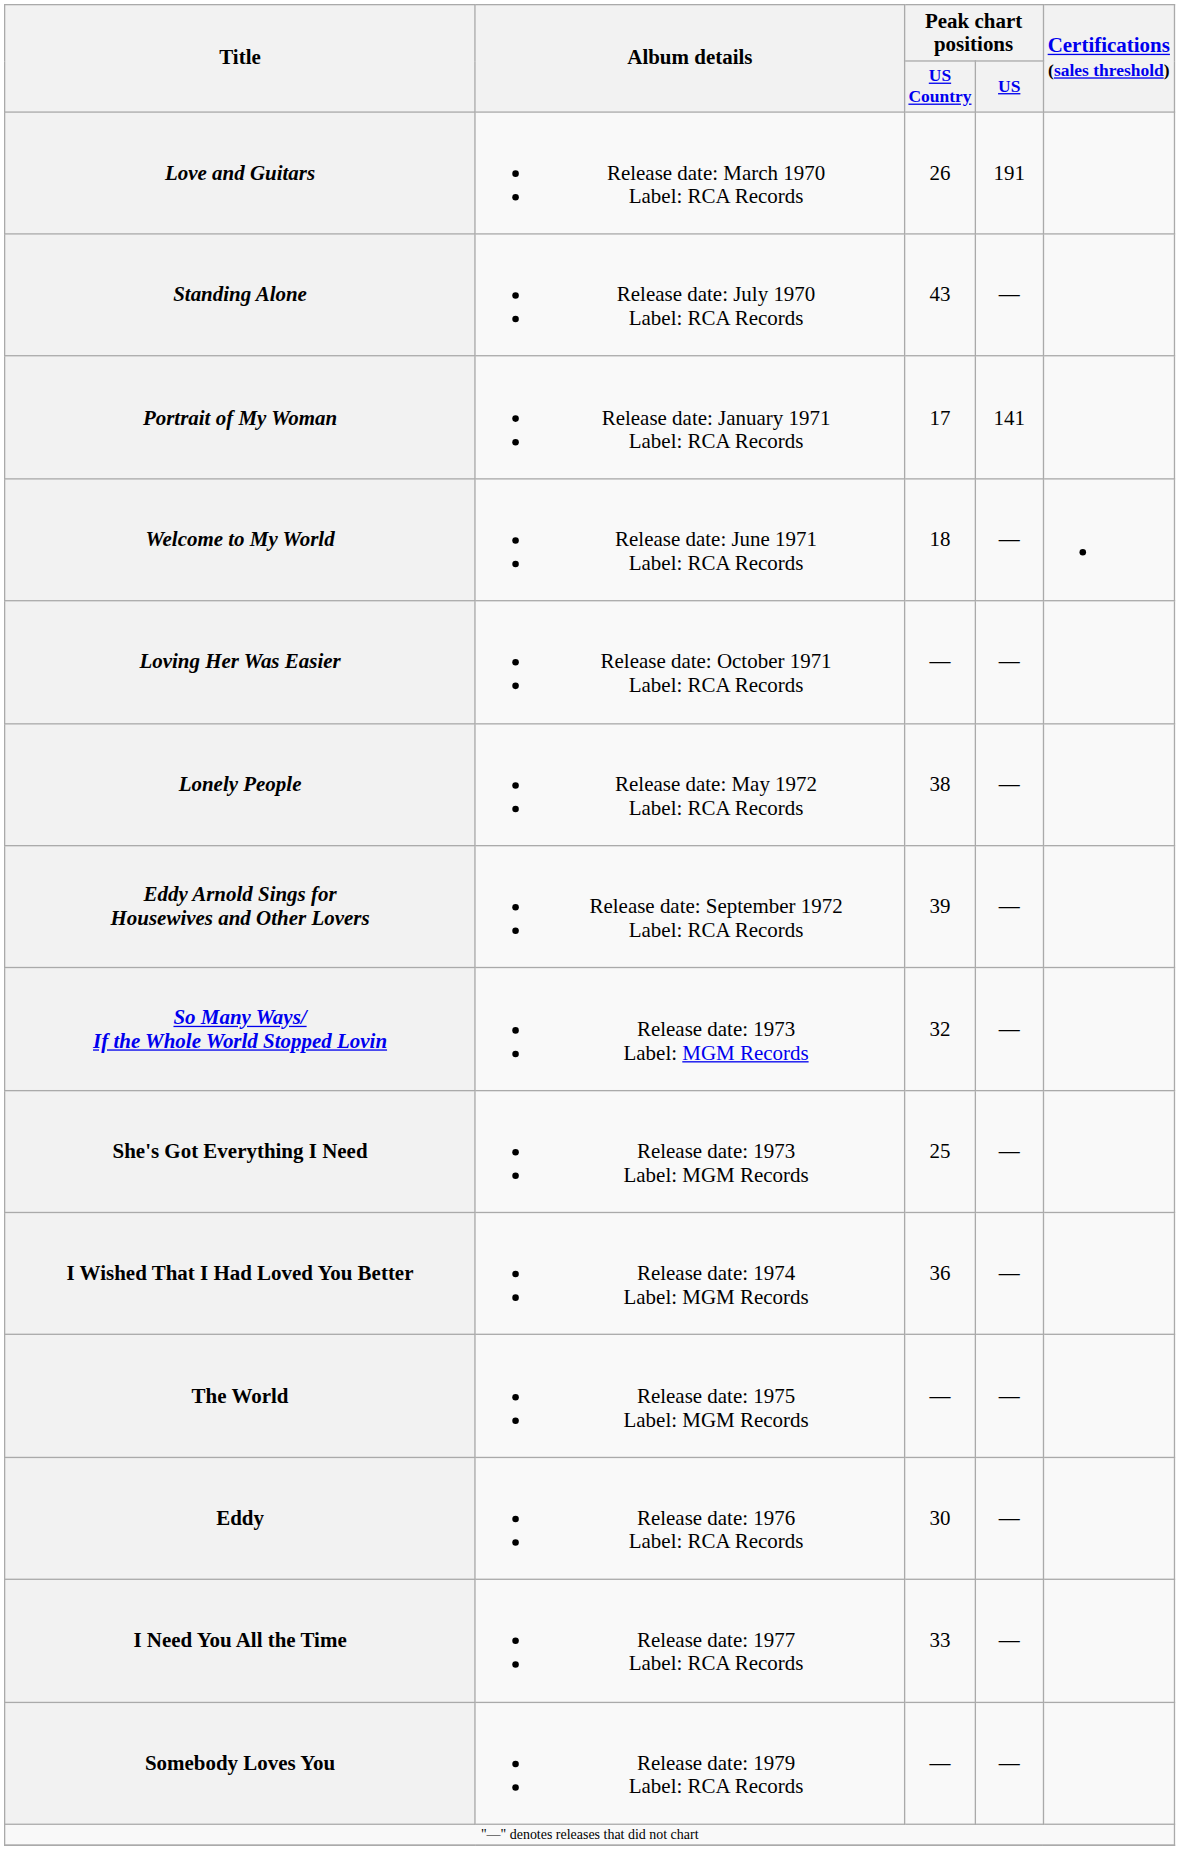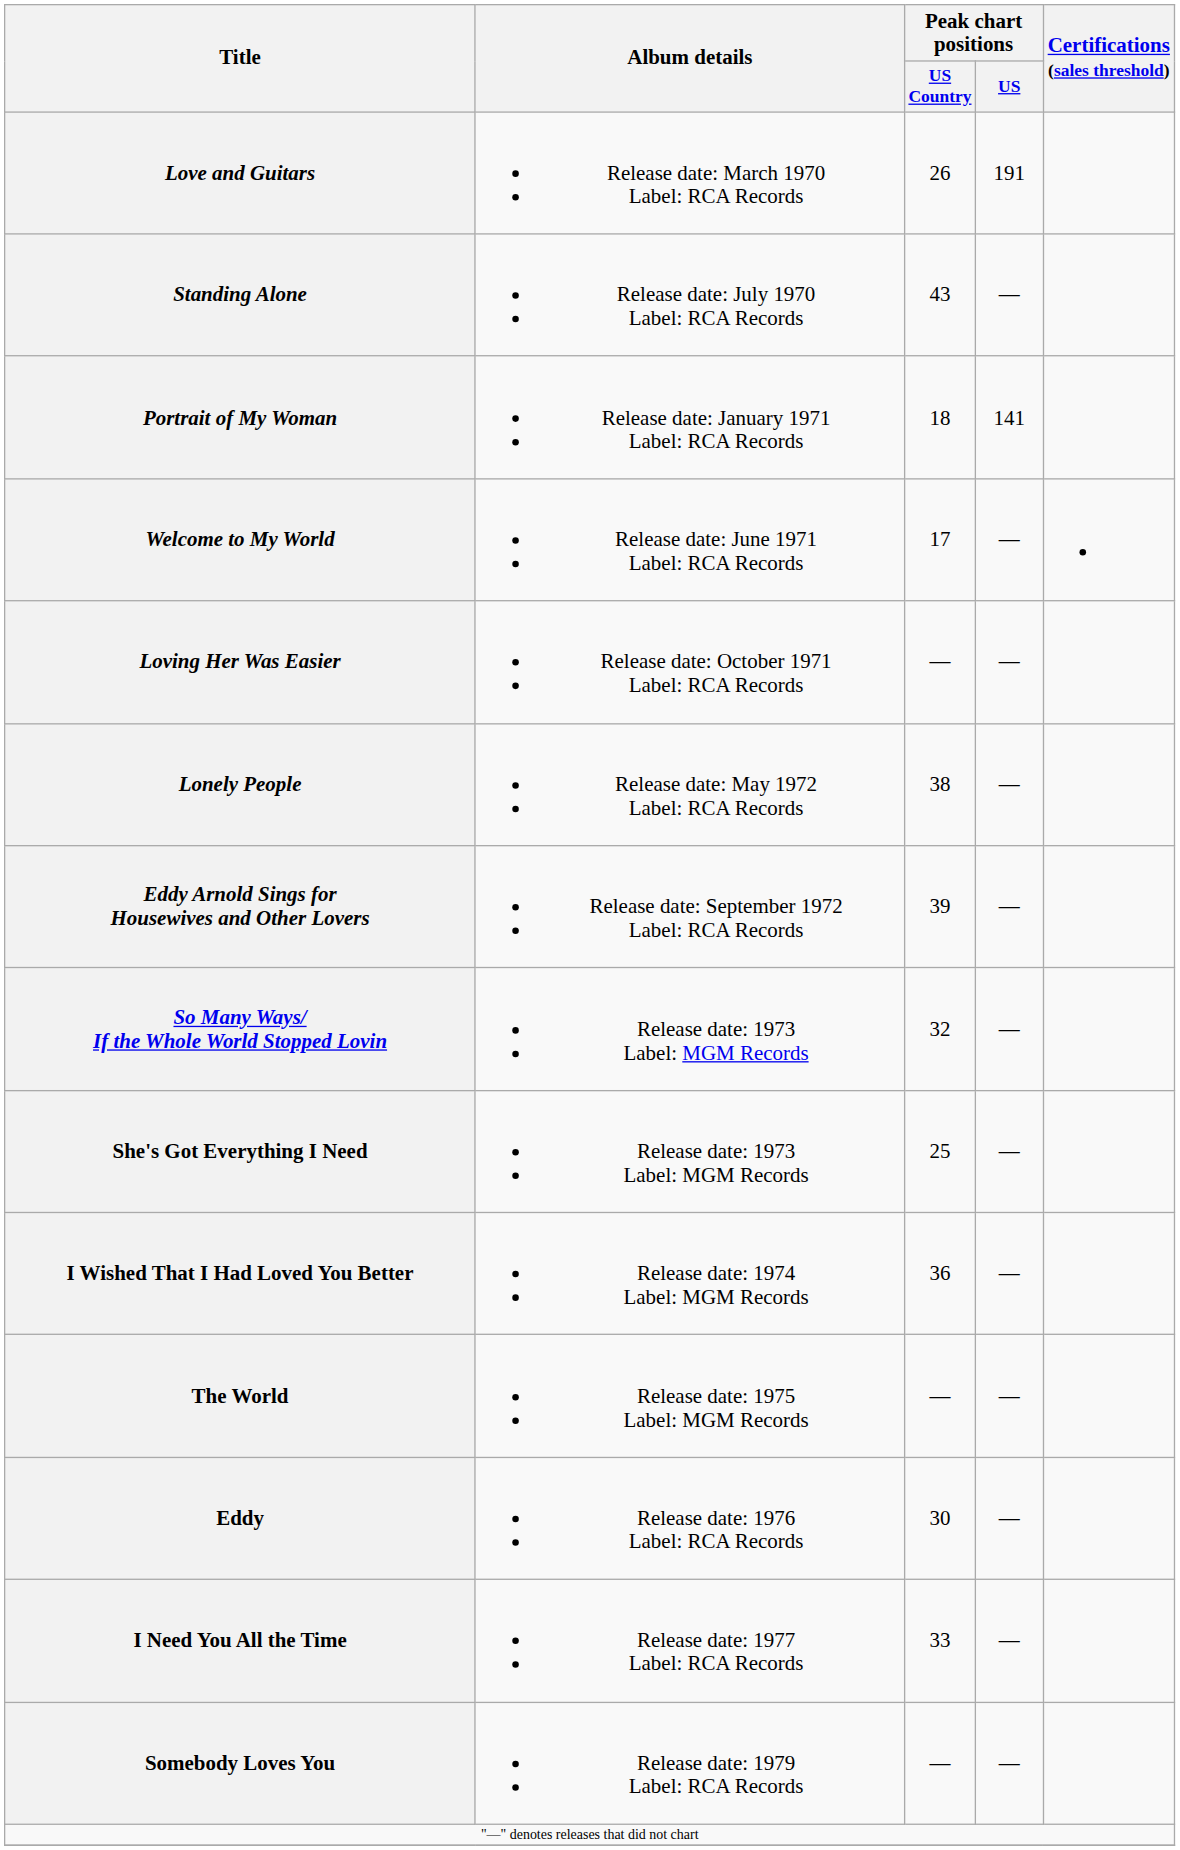Portrait of My Woman | Peak chart positions / US Country: 17 -> 18
Welcome to My World | Peak chart positions / US Country: 18 -> 17
